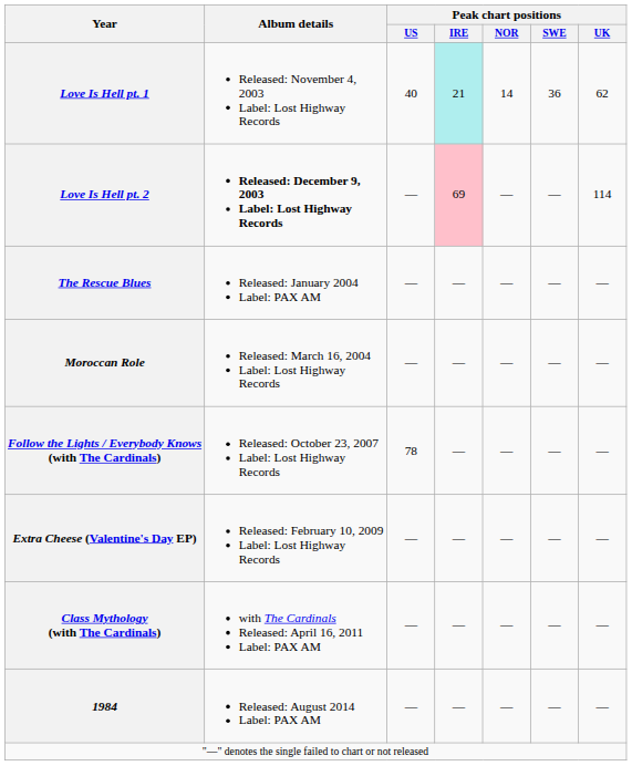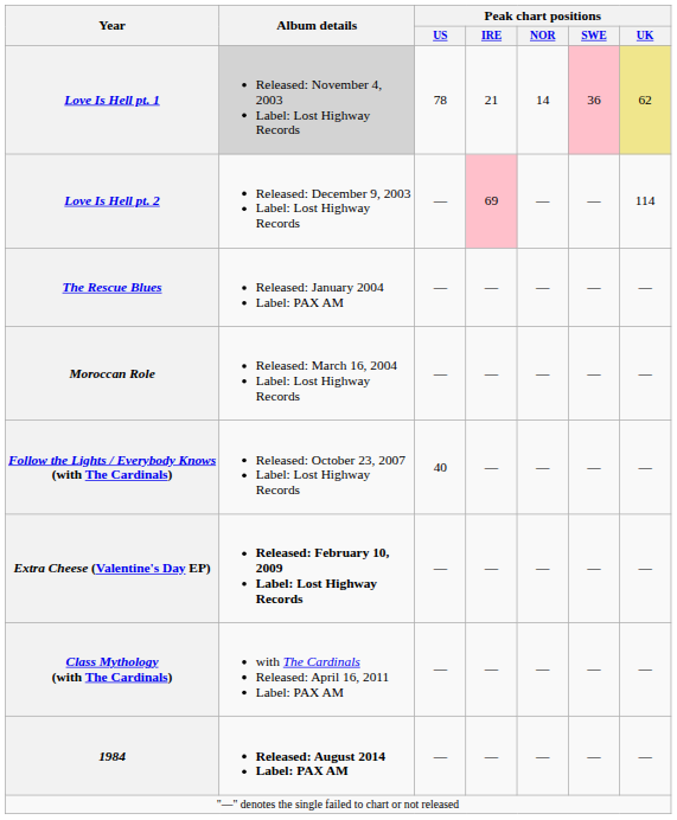Love Is Hell pt. 1 | Album details: no background -> lightgrey background
Love Is Hell pt. 1 | Peak chart positions / US: 40 -> 78
Love Is Hell pt. 1 | Peak chart positions / IRE: paleturquoise background -> no background
Love Is Hell pt. 1 | Peak chart positions / SWE: no background -> pink background
Love Is Hell pt. 1 | Peak chart positions / UK: no background -> khaki background
Love Is Hell pt. 2 | Album details: bold -> normal
Follow the Lights / Everybody Knows (with The Cardinals) | Peak chart positions / US: 78 -> 40
Extra Cheese (Valentine's Day EP) | Album details: normal -> bold
1984 | Album details: normal -> bold
